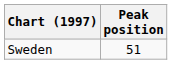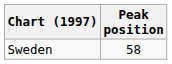Sweden | Peak position: 51 -> 58
